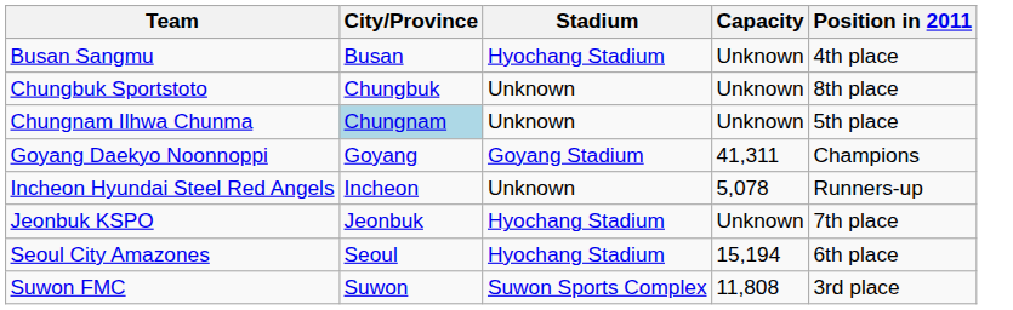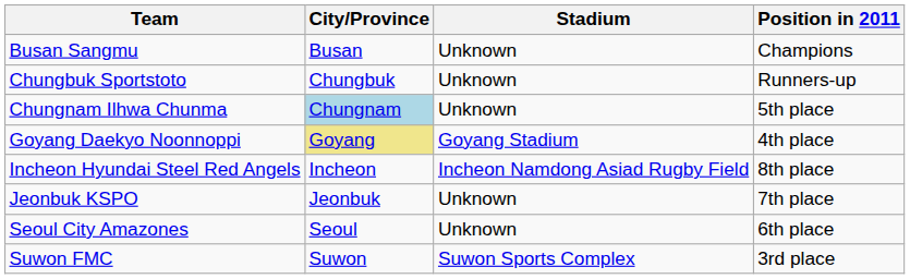- column: Capacity | Unknown | Unknown | Unknown | 41,311 | 5,078 | Unknown | 15,194 | 11,808
Busan Sangmu | Stadium: Hyochang Stadium -> Unknown
Busan Sangmu | Position in 2011: 4th place -> Champions
Chungbuk Sportstoto | Position in 2011: 8th place -> Runners-up
Goyang Daekyo Noonnoppi | City/Province: no background -> khaki background
Goyang Daekyo Noonnoppi | Position in 2011: Champions -> 4th place
Incheon Hyundai Steel Red Angels | Stadium: Unknown -> Incheon Namdong Asiad Rugby Field
Incheon Hyundai Steel Red Angels | Position in 2011: Runners-up -> 8th place
Jeonbuk KSPO | Stadium: Hyochang Stadium -> Unknown
Seoul City Amazones | Stadium: Hyochang Stadium -> Unknown
